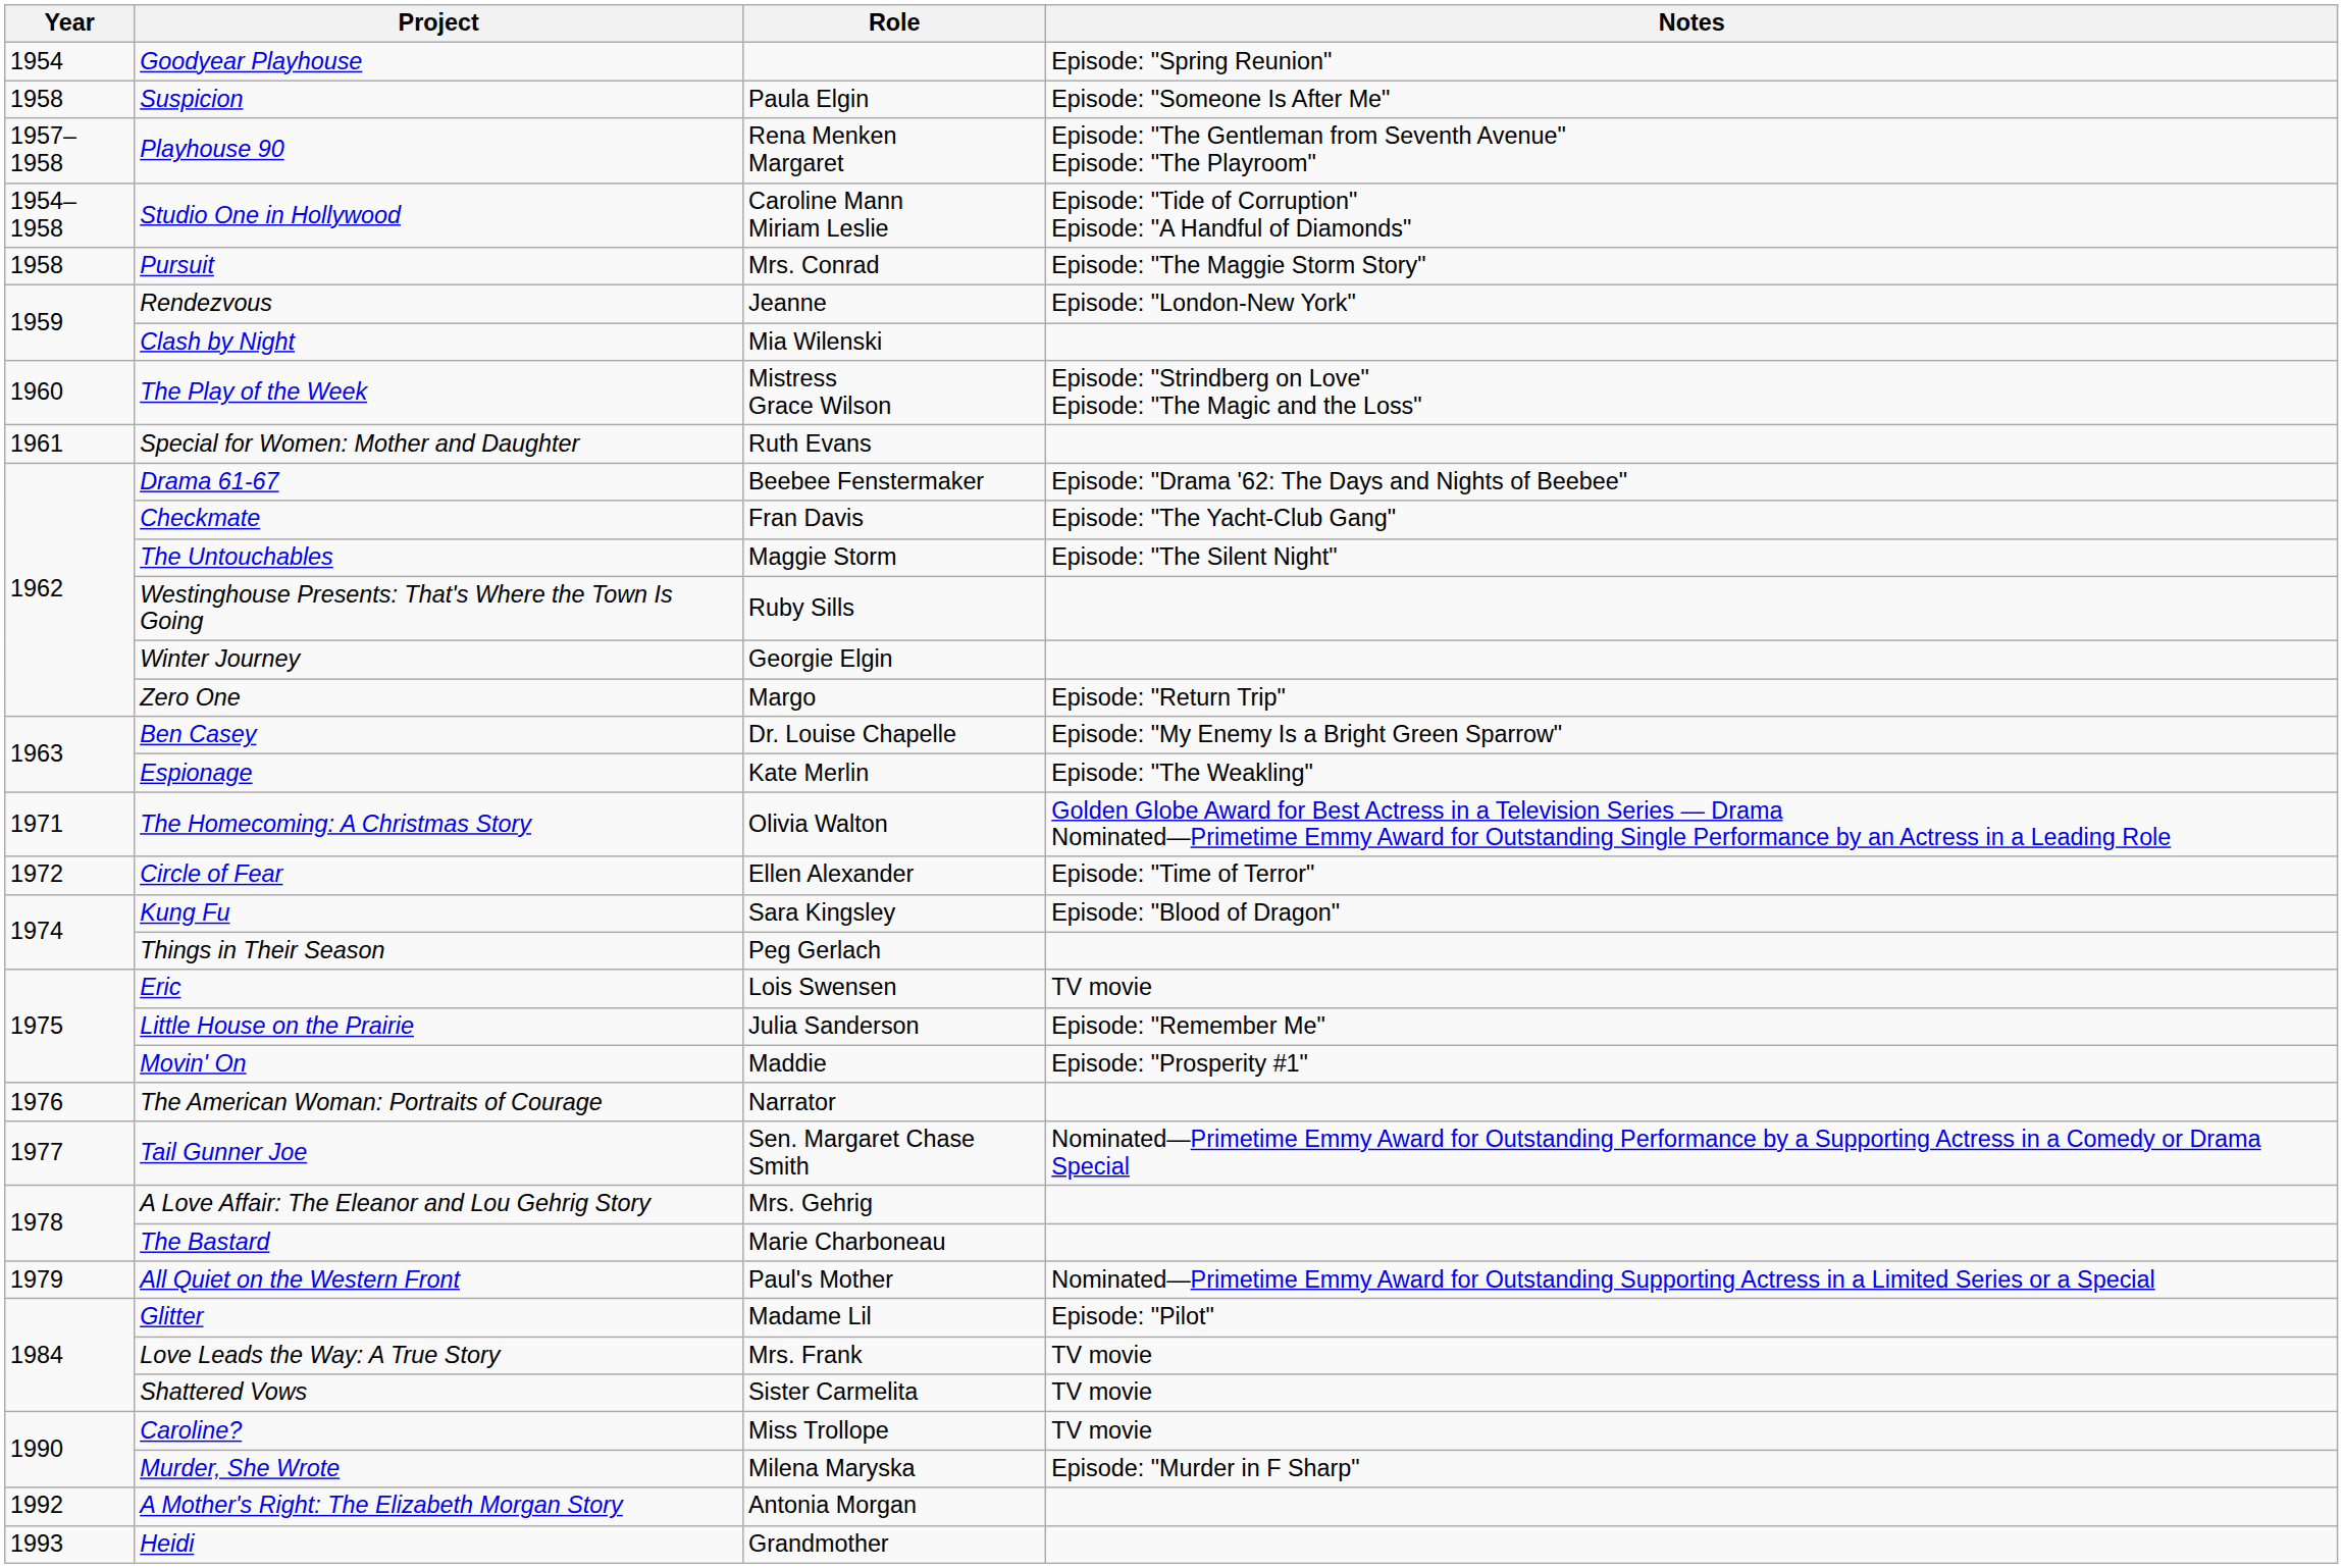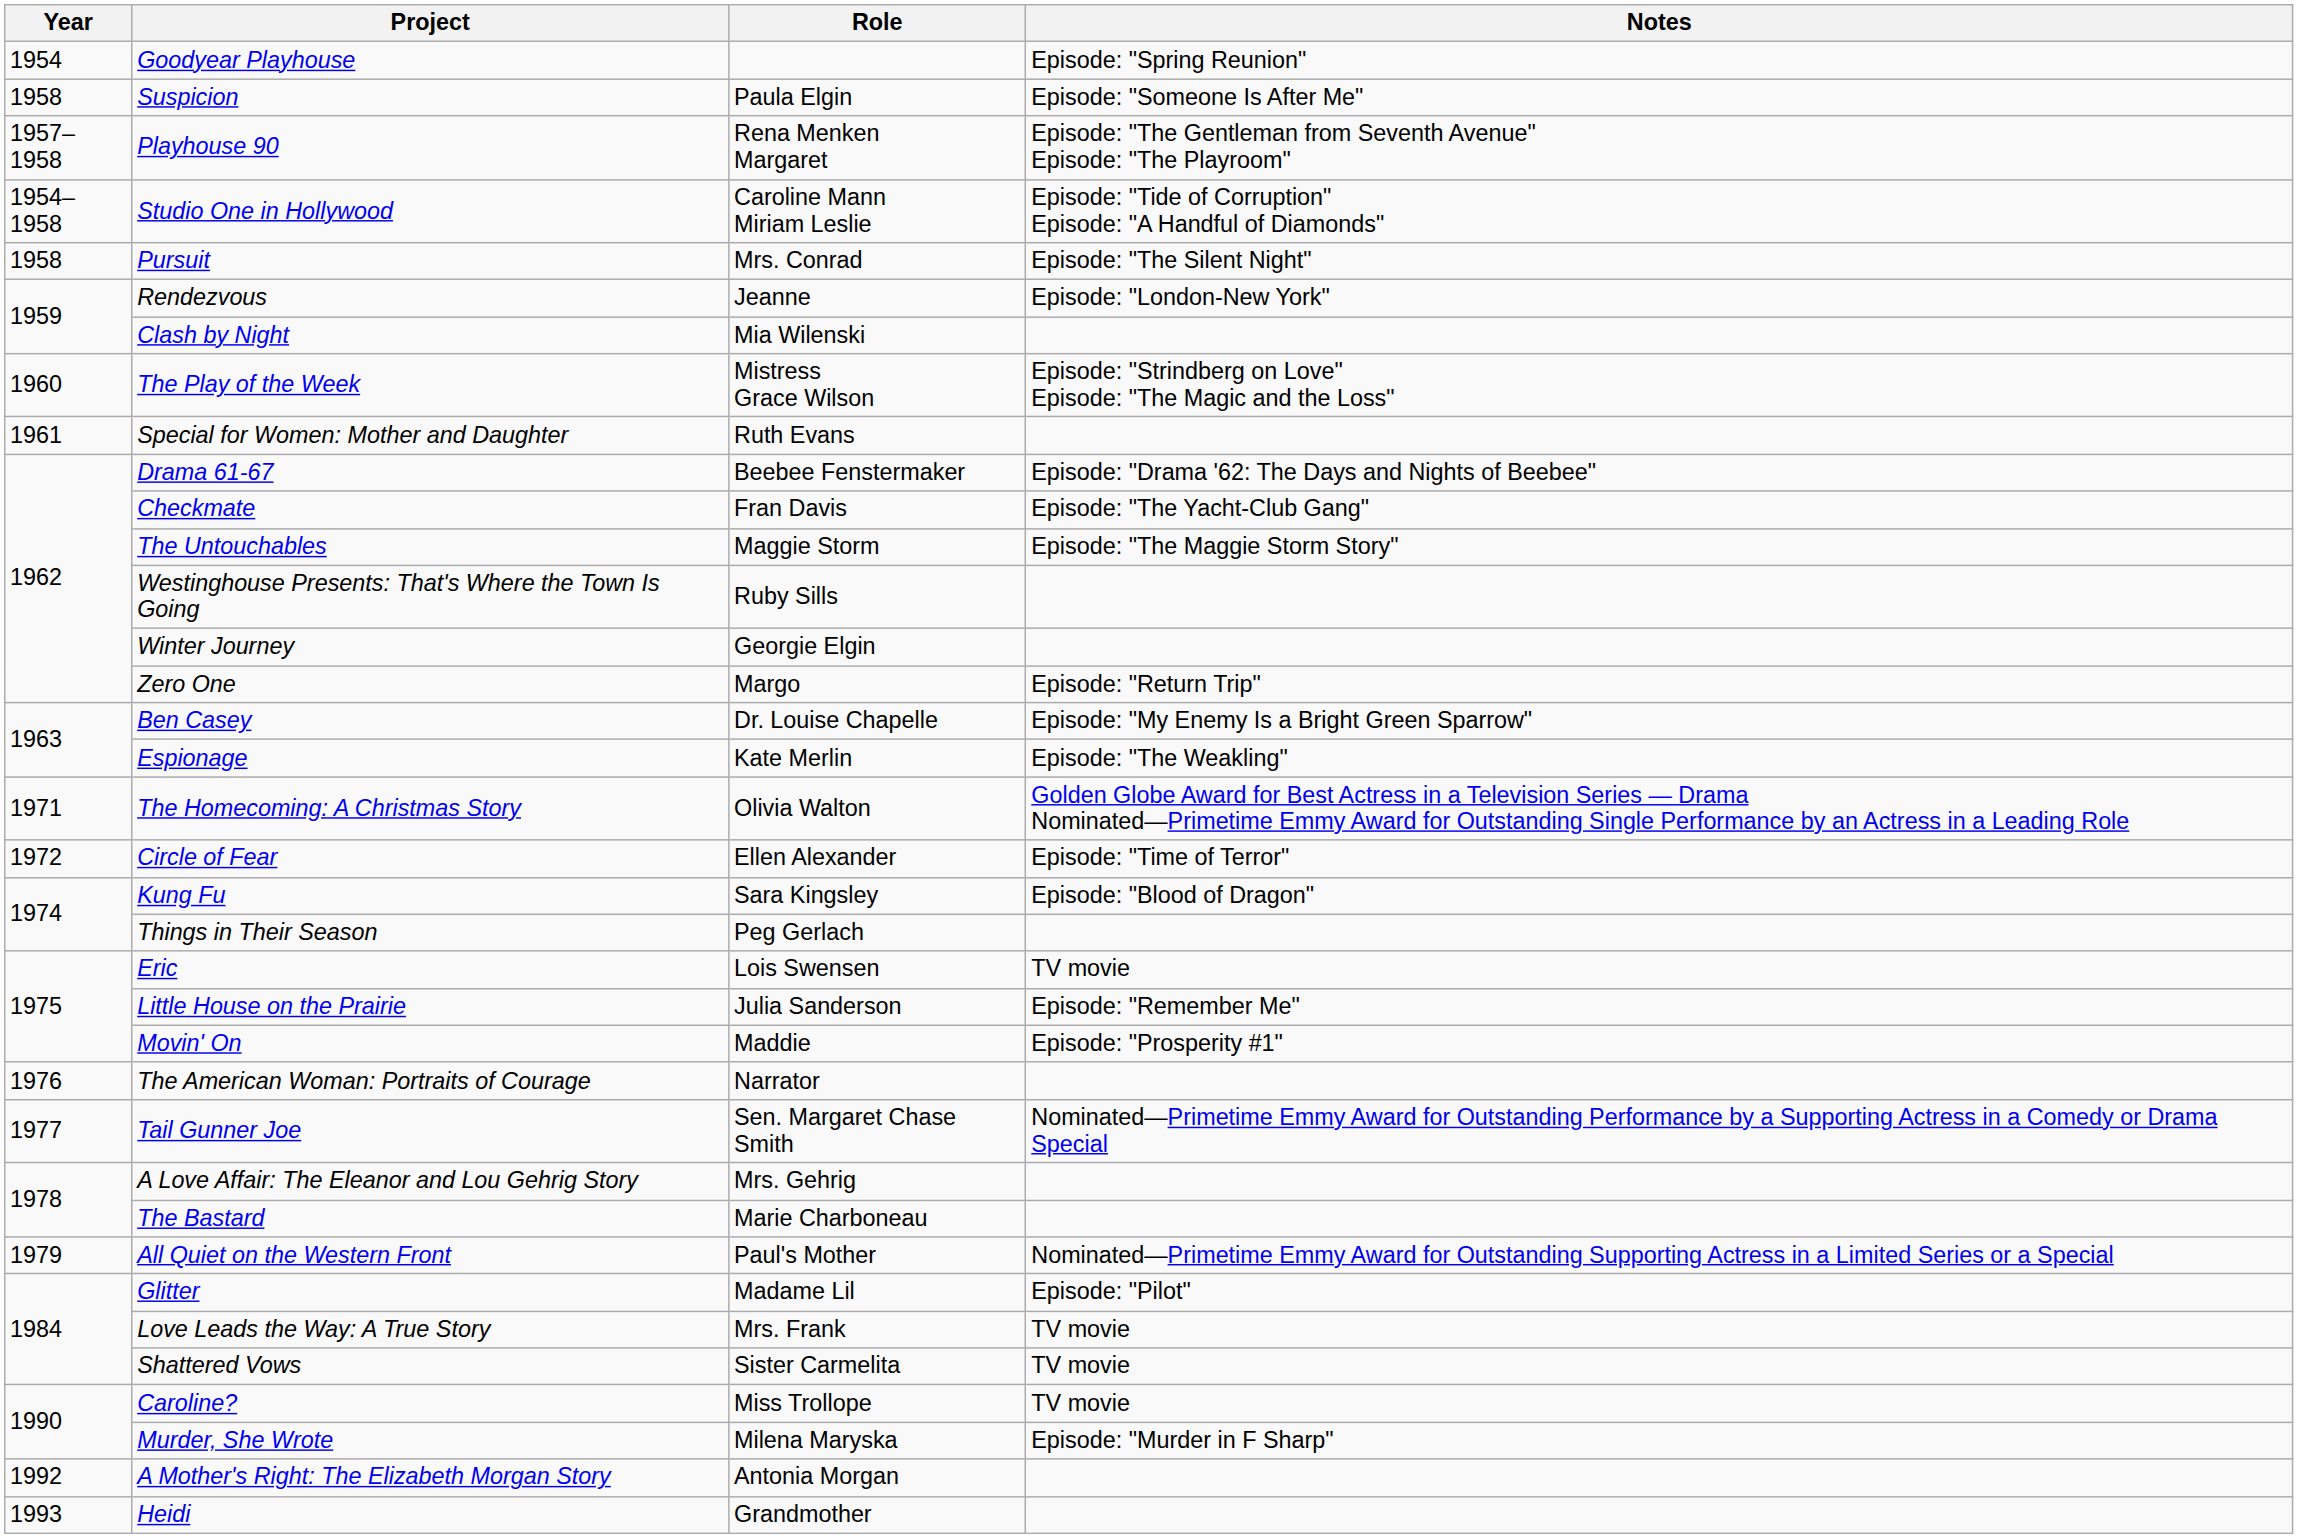Pursuit | Notes: Episode: "The Maggie Storm Story" -> Episode: "The Silent Night"
The Untouchables | Notes: Episode: "The Silent Night" -> Episode: "The Maggie Storm Story"
